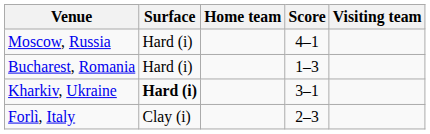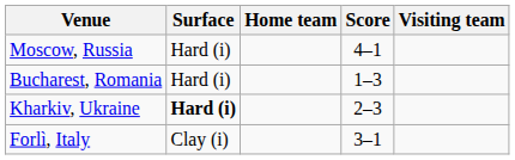Kharkiv, Ukraine | Score: 3–1 -> 2–3
Forlì, Italy | Score: 2–3 -> 3–1
